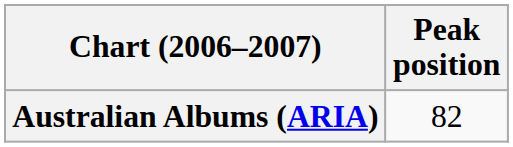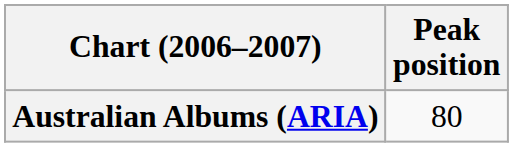Australian Albums (ARIA) | Peak position: 82 -> 80
